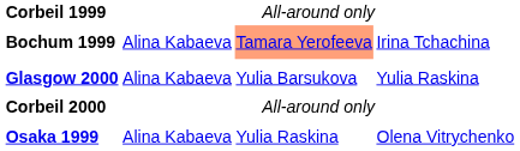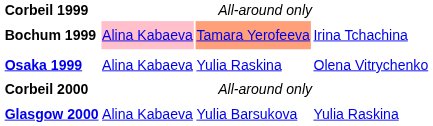Bochum 1999 | column 2: no background -> pink background
rows swapped: Osaka 1999 <-> Glasgow 2000
